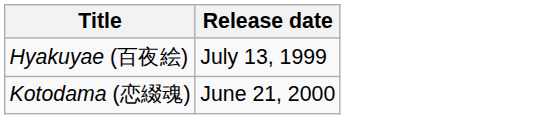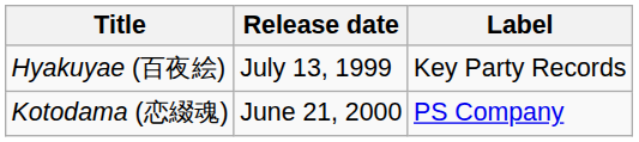+ column: Label | Key Party Records | PS Company
